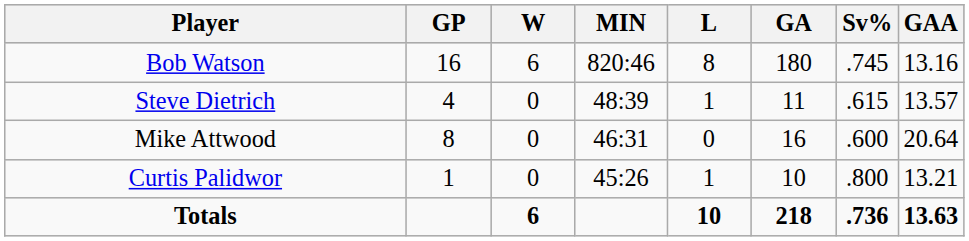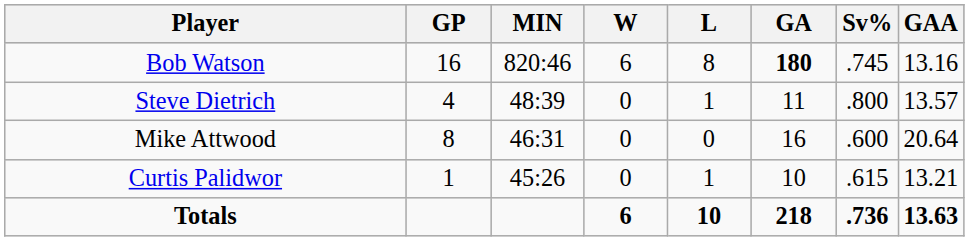columns swapped: MIN <-> W
Bob Watson | GA: normal -> bold
Steve Dietrich | Sv%: .615 -> .800
Curtis Palidwor | Sv%: .800 -> .615
